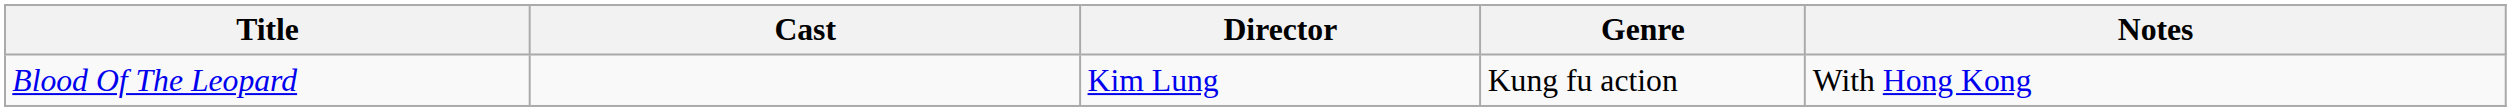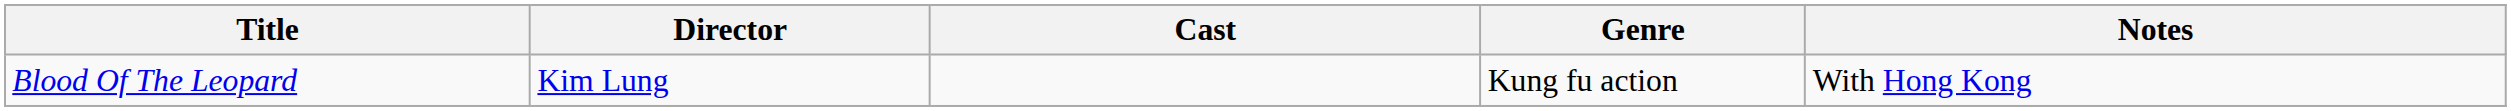columns swapped: Director <-> Cast
